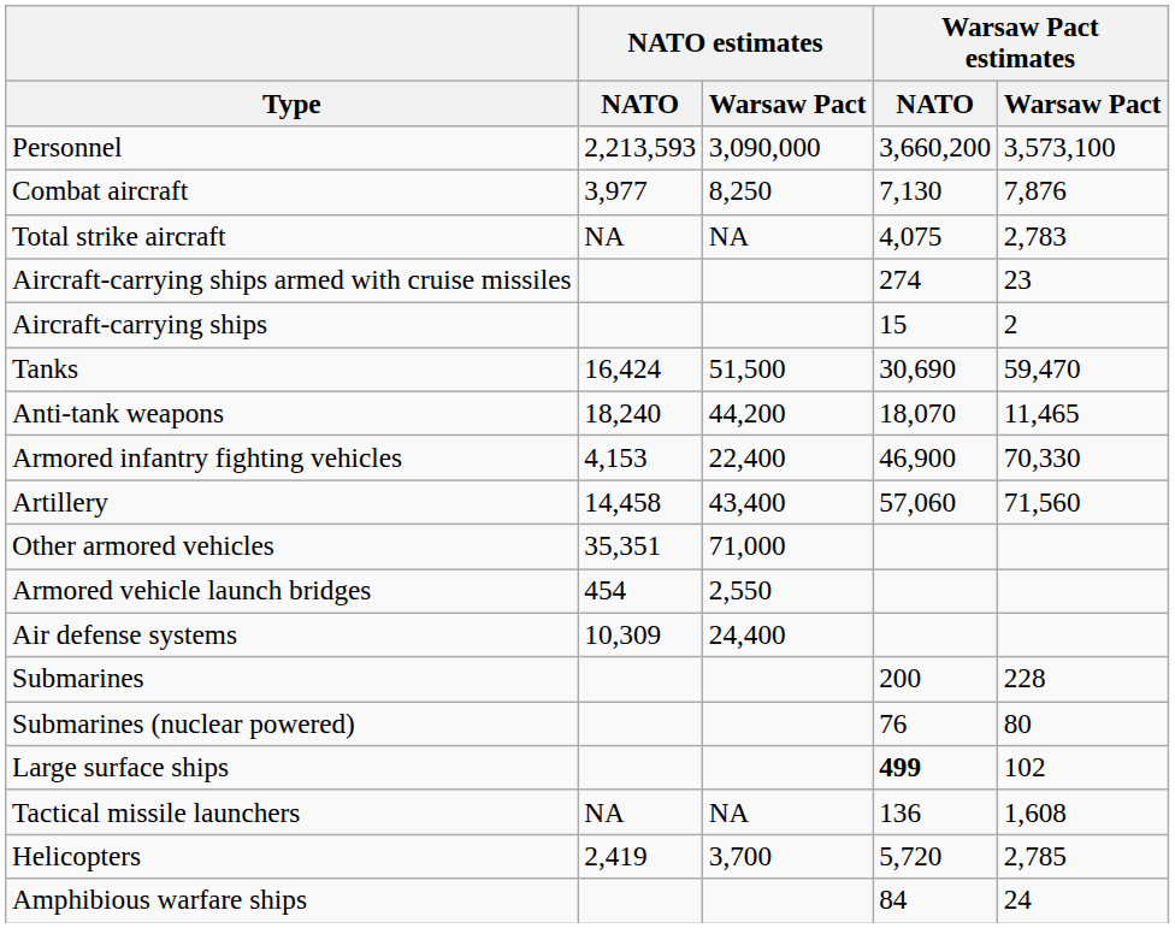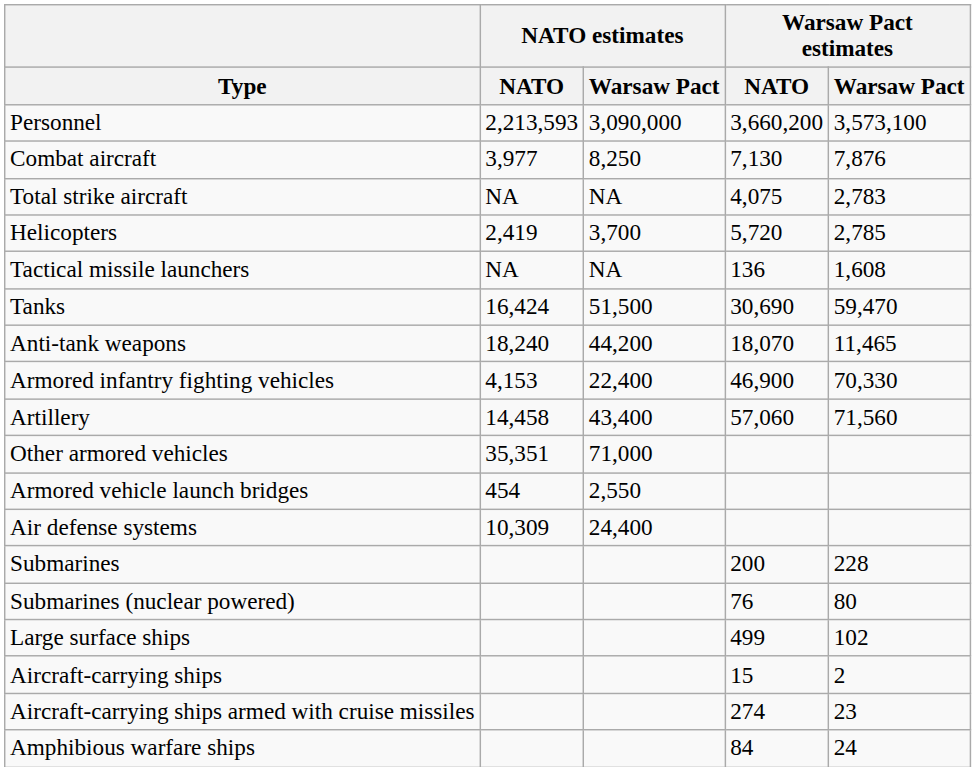rows swapped: Helicopters <-> Aircraft-carrying ships armed with cruise missiles
rows swapped: Tactical missile launchers <-> Aircraft-carrying ships
Large surface ships | Warsaw Pact estimates / NATO: bold -> normal
